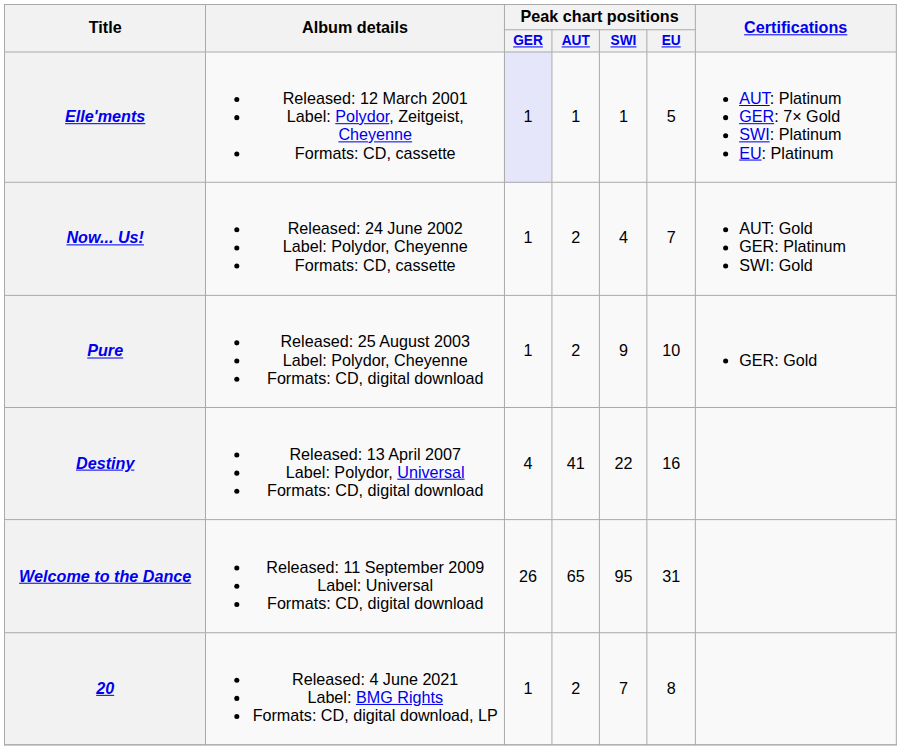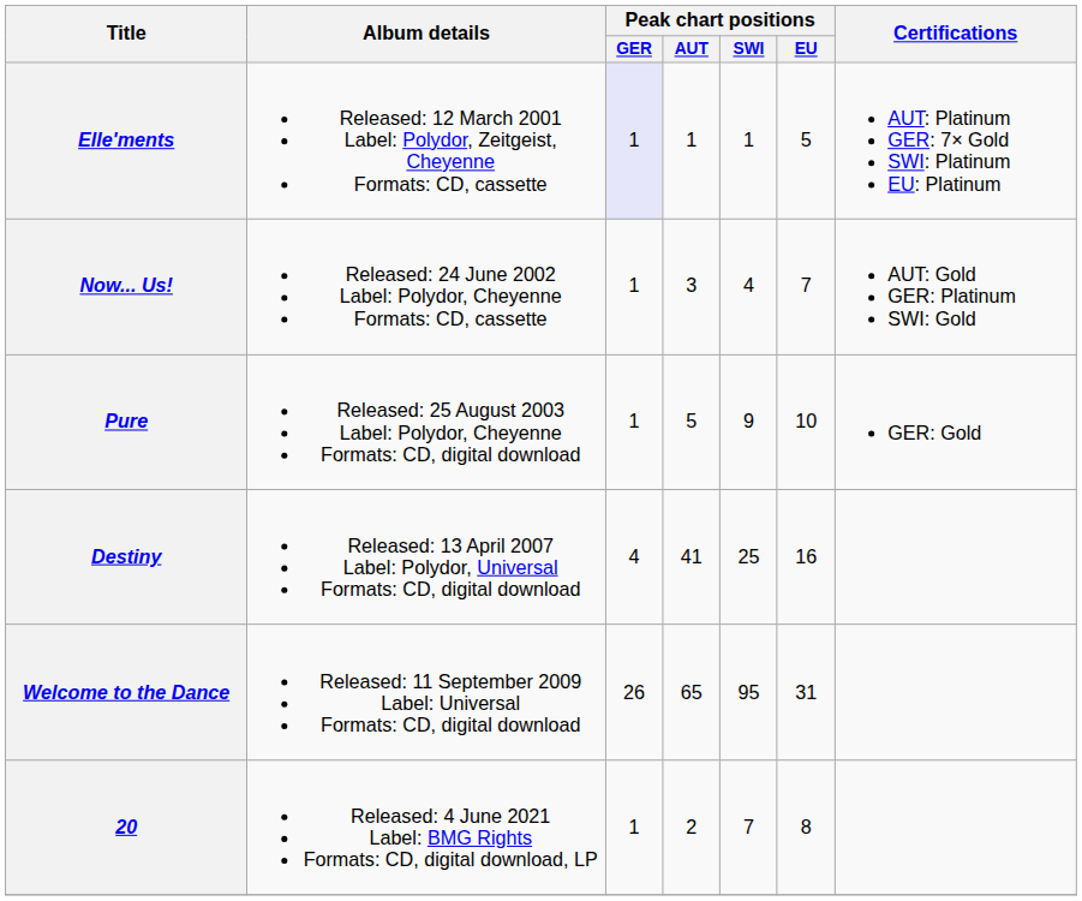Now... Us! | Peak chart positions / AUT: 2 -> 3
Pure | Peak chart positions / AUT: 2 -> 5
Destiny | Peak chart positions / SWI: 22 -> 25
